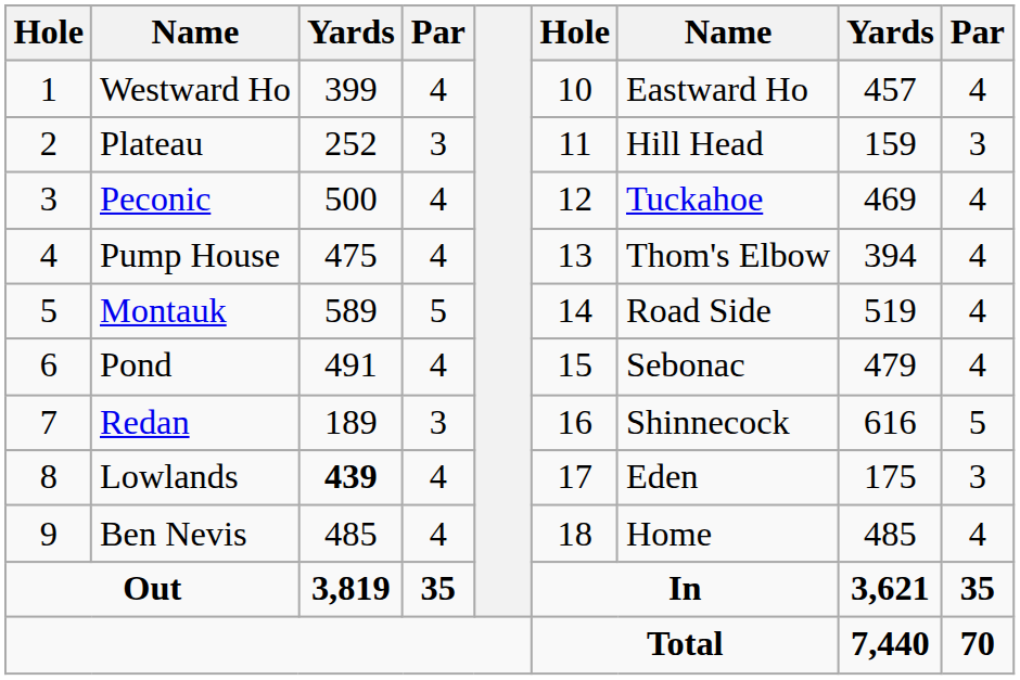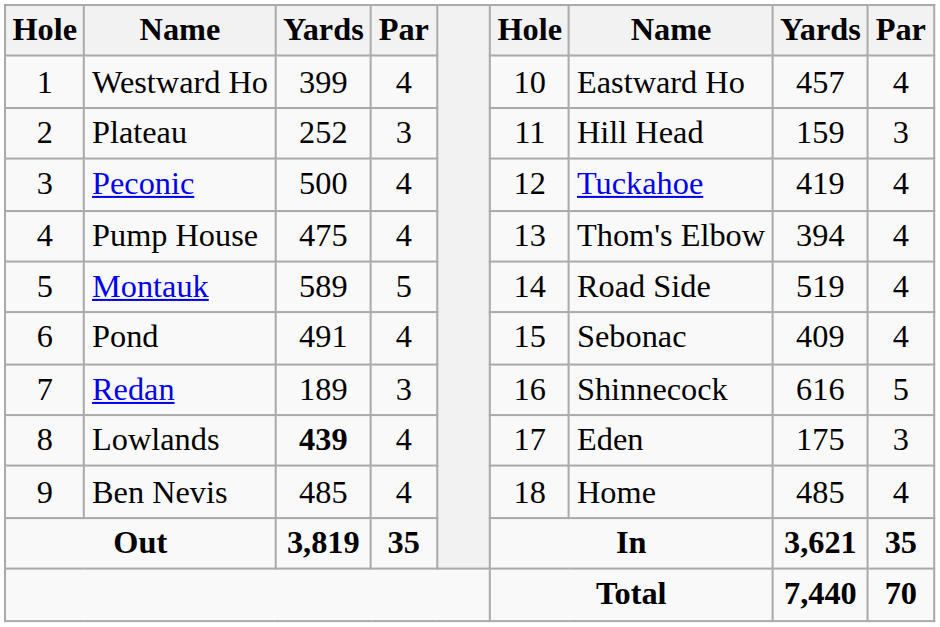Peconic | column 8: 469 -> 419
Pond | column 8: 479 -> 409
